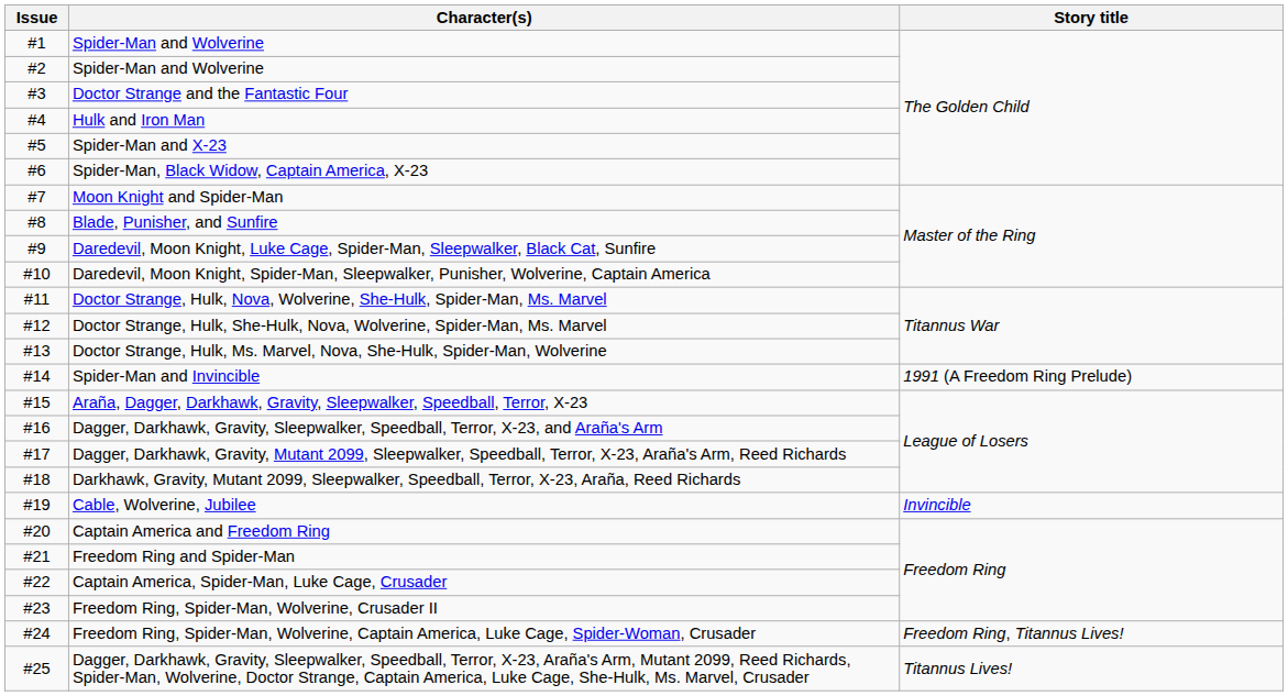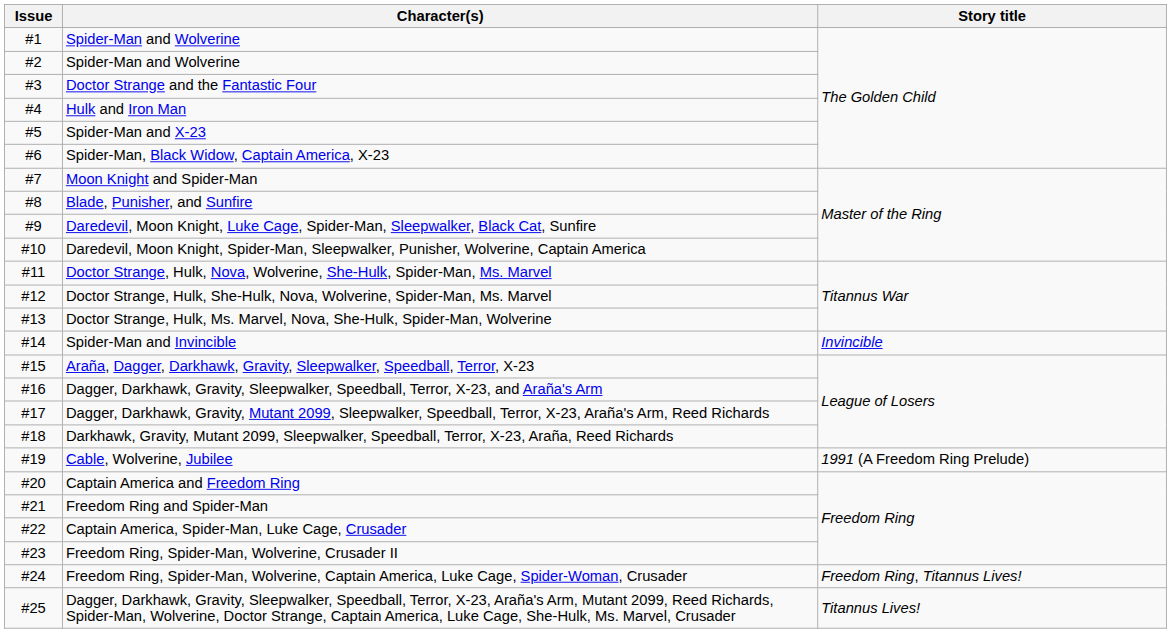Spider-Man and Invincible | Story title: 1991 (A Freedom Ring Prelude) -> Invincible
Cable, Wolverine, Jubilee | Story title: Invincible -> 1991 (A Freedom Ring Prelude)
